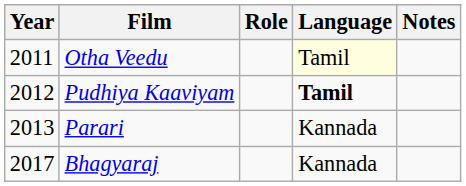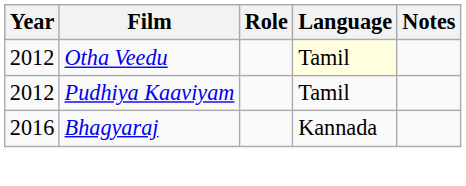Otha Veedu | Year: 2011 -> 2012
Pudhiya Kaaviyam | Language: bold -> normal
- row: 2013 | Parari | Kannada
Bhagyaraj | Year: 2017 -> 2016
